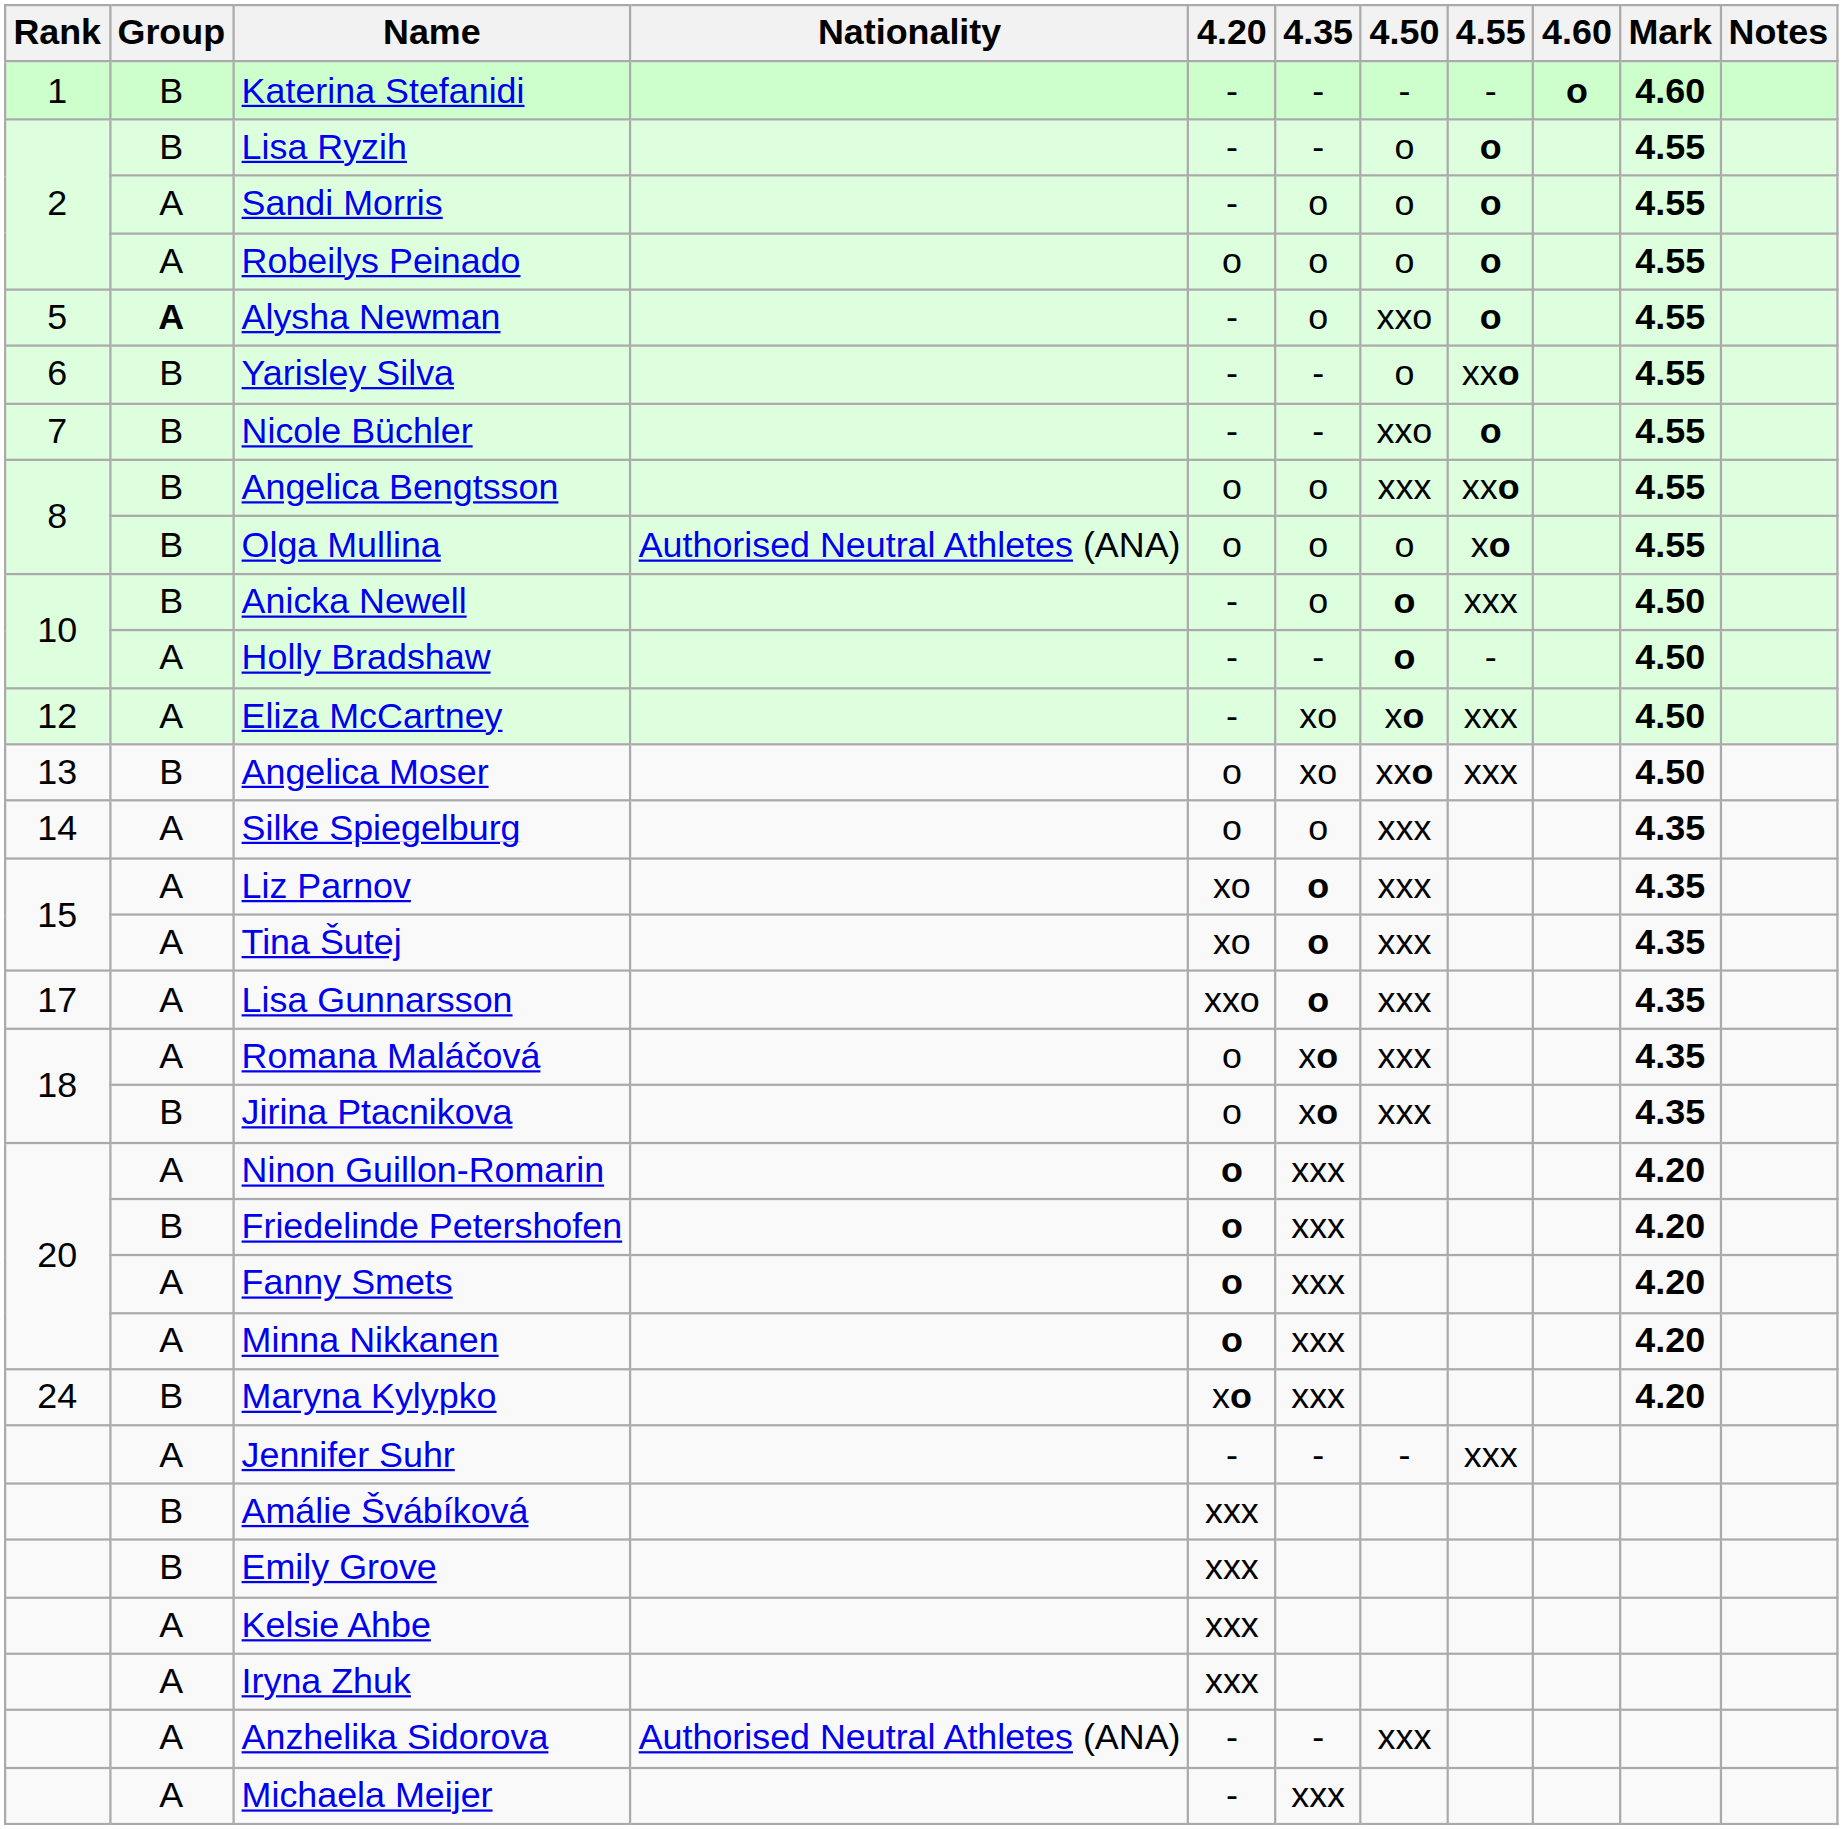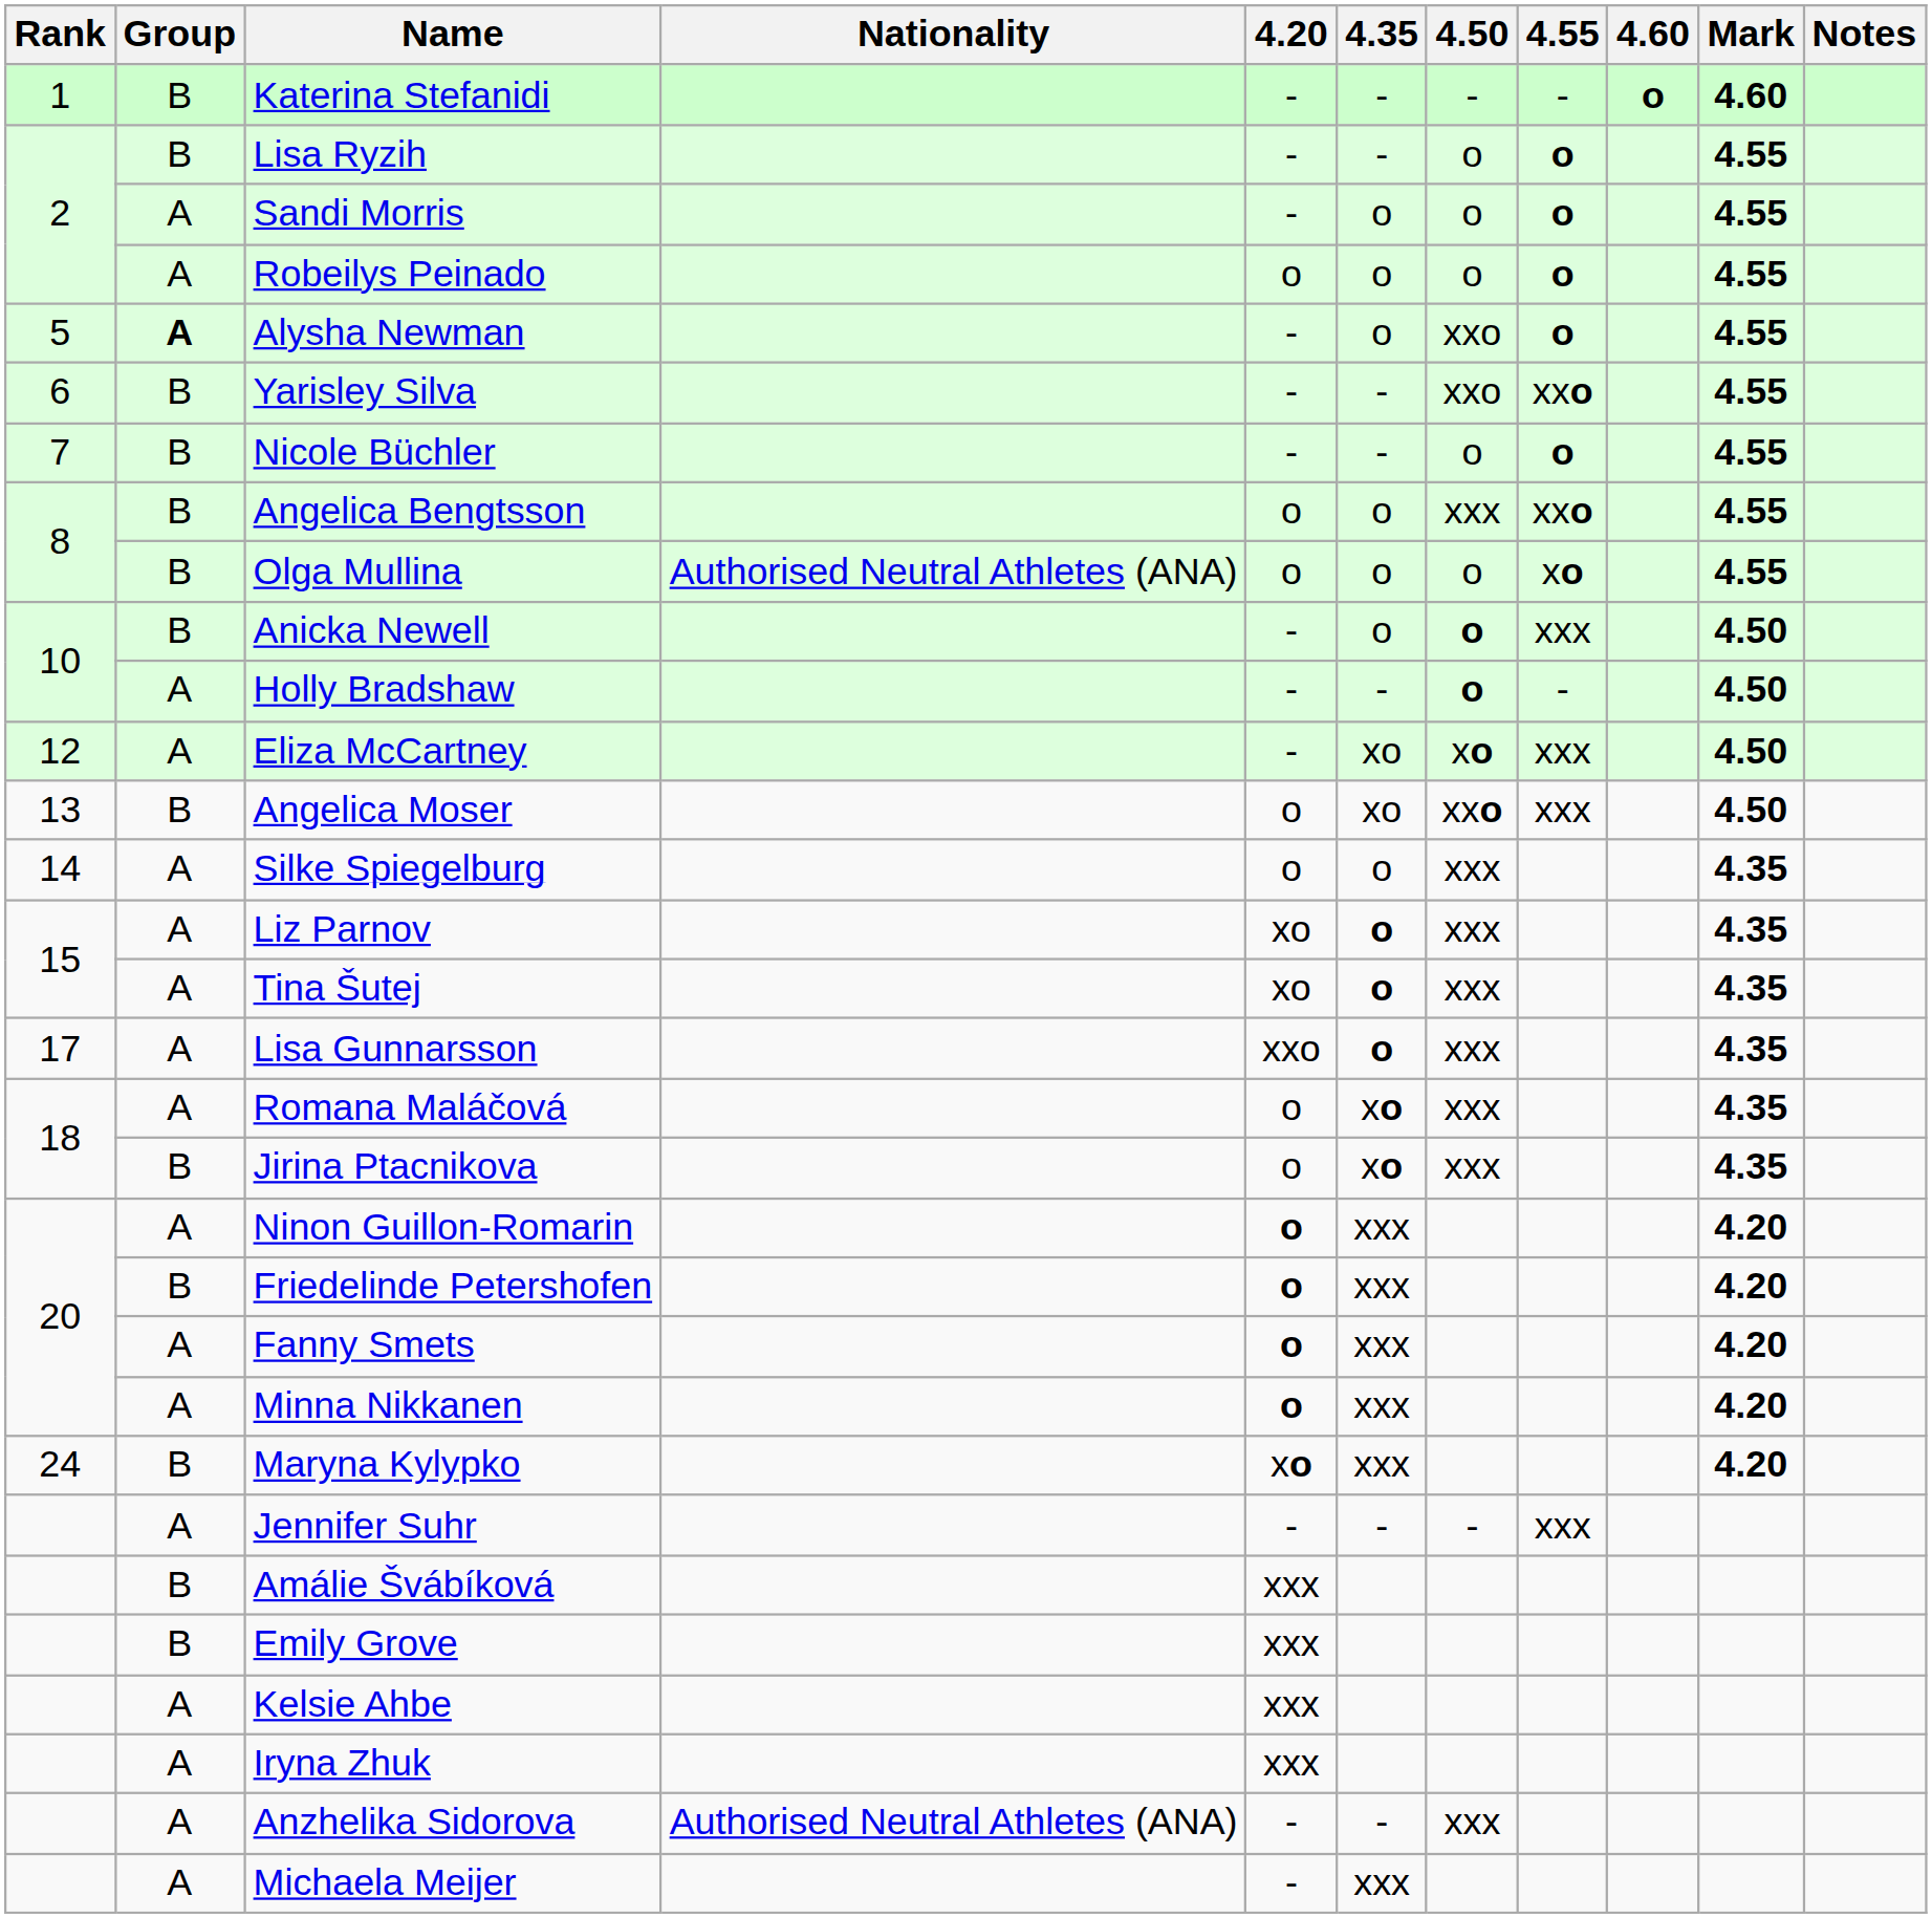Yarisley Silva | 4.50: o -> xxo
Nicole Büchler | 4.50: xxo -> o
